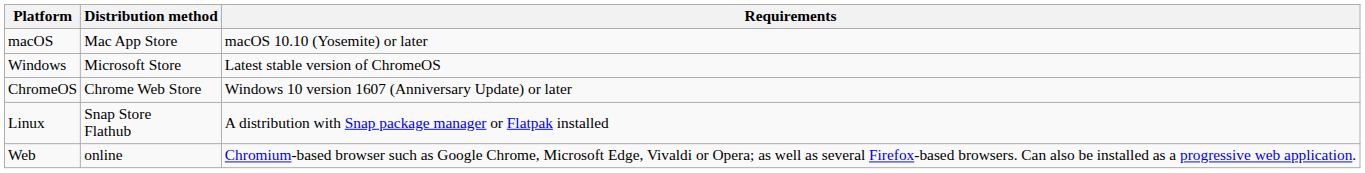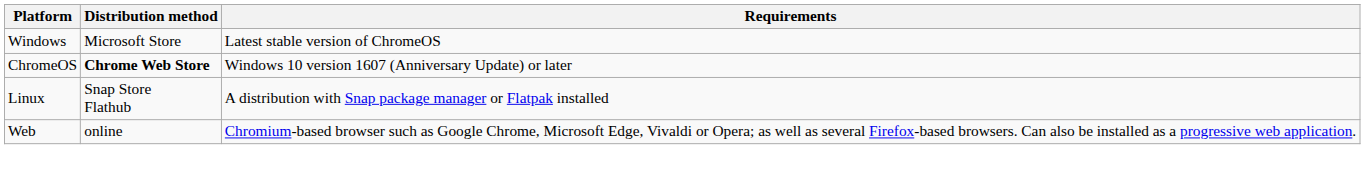- row: macOS | Mac App Store | macOS 10.10 (Yosemite) or later
ChromeOS | Distribution method: normal -> bold
